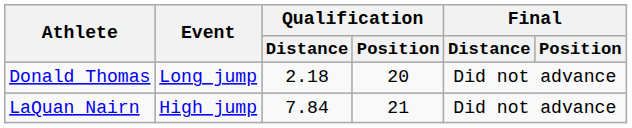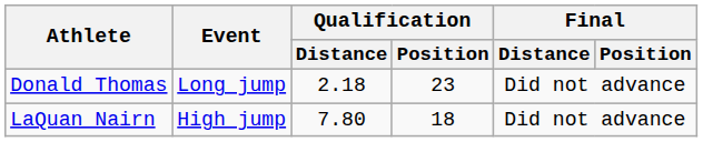Donald Thomas | Qualification / Position: 20 -> 23
LaQuan Nairn | Qualification / Distance: 7.84 -> 7.80
LaQuan Nairn | Qualification / Position: 21 -> 18
